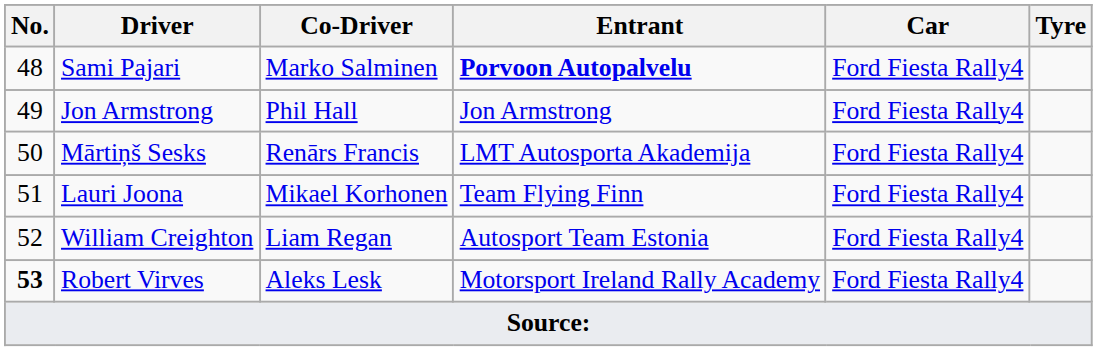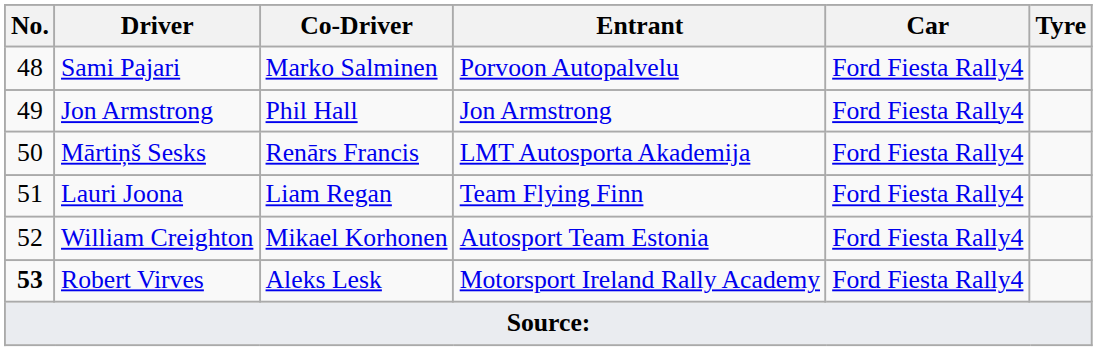Sami Pajari | Entrant: bold -> normal
Lauri Joona | Co-Driver: Mikael Korhonen -> Liam Regan
William Creighton | Co-Driver: Liam Regan -> Mikael Korhonen
